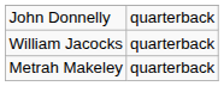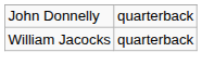- row: Metrah Makeley | quarterback
